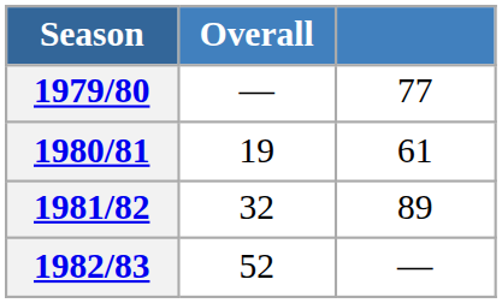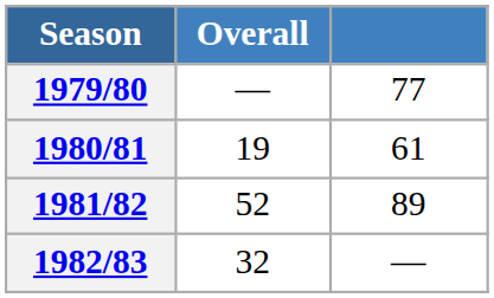1981/82 | Overall: 32 -> 52
1982/83 | Overall: 52 -> 32
